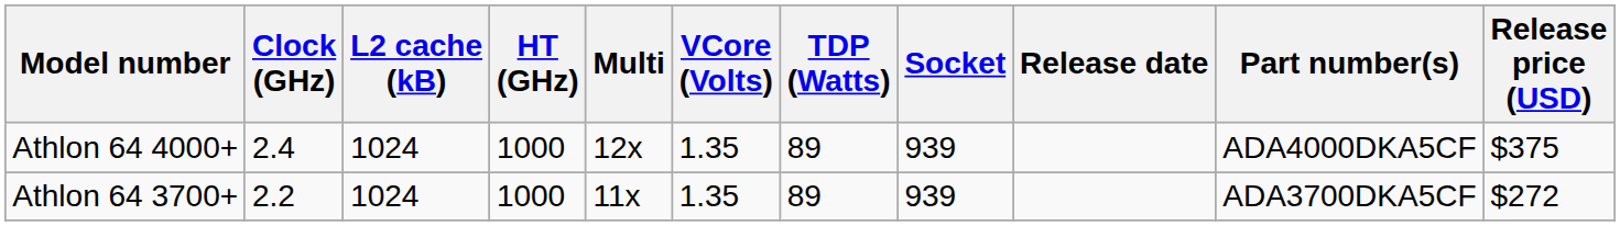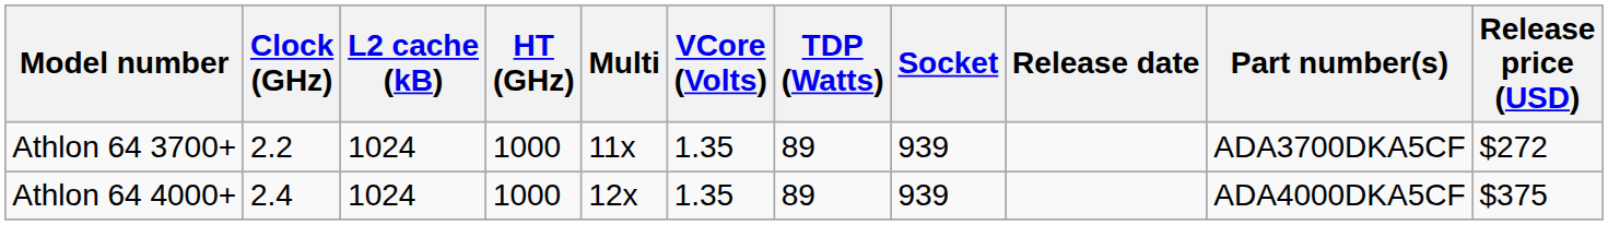rows swapped: Athlon 64 3700+ <-> Athlon 64 4000+
